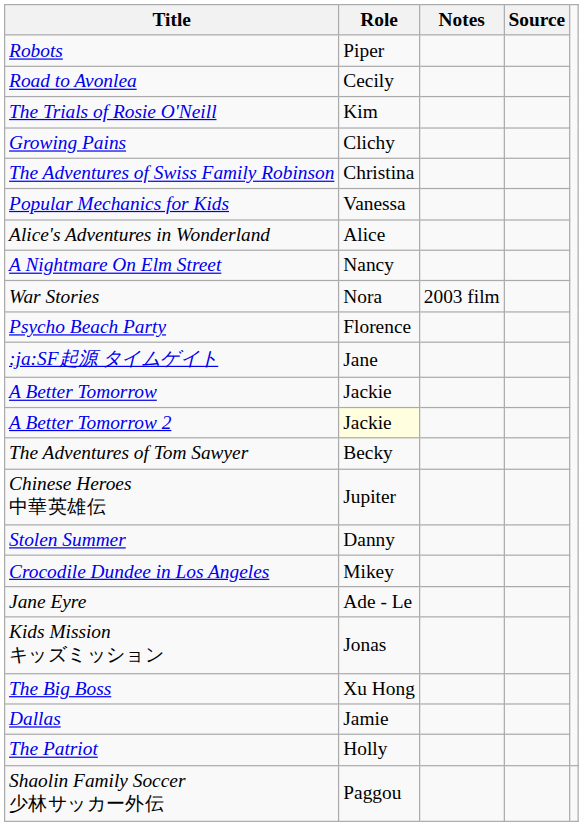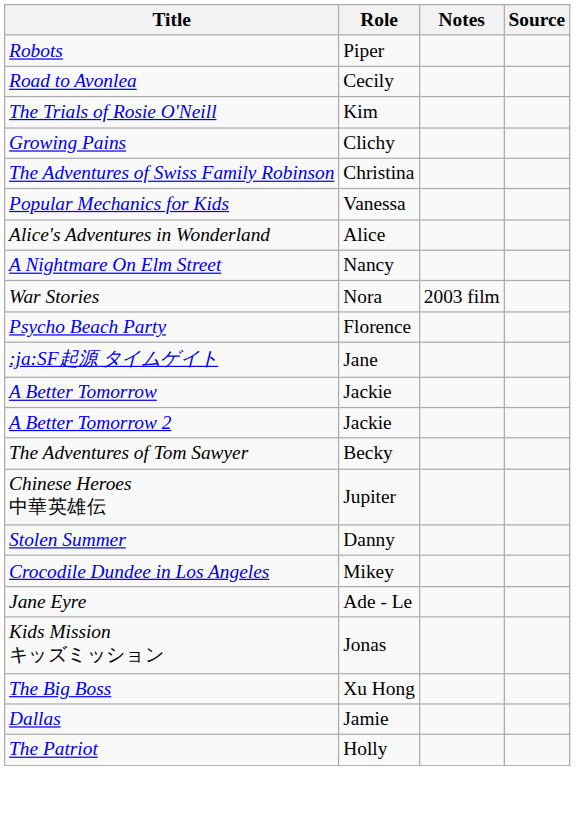A Better Tomorrow 2 | Role: lightyellow background -> no background
- row: Shaolin Family Soccer 少林サッカー外伝 | Paggou
